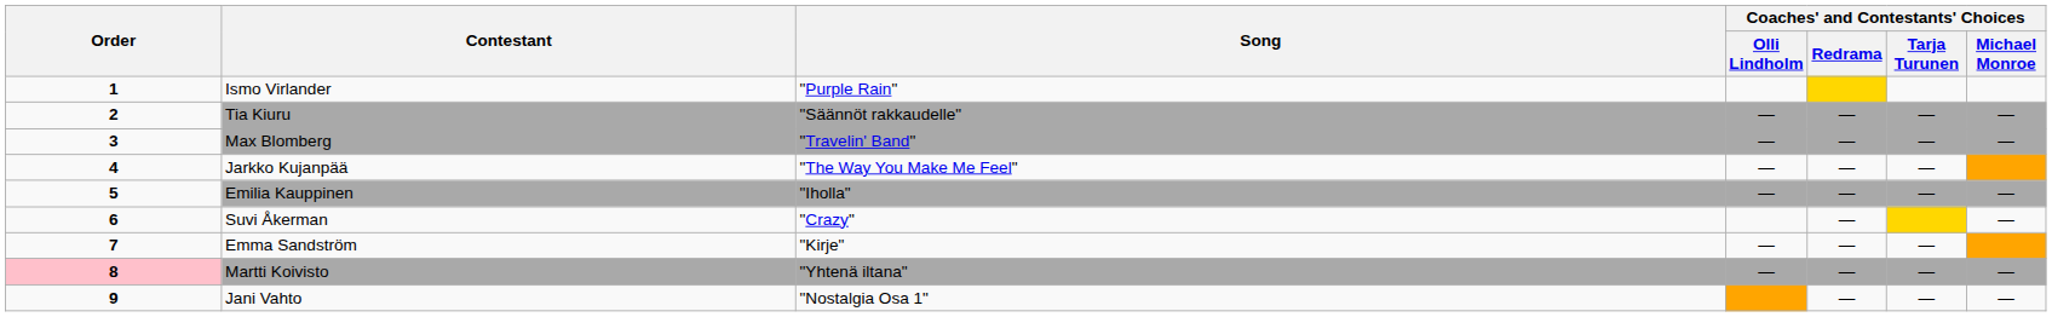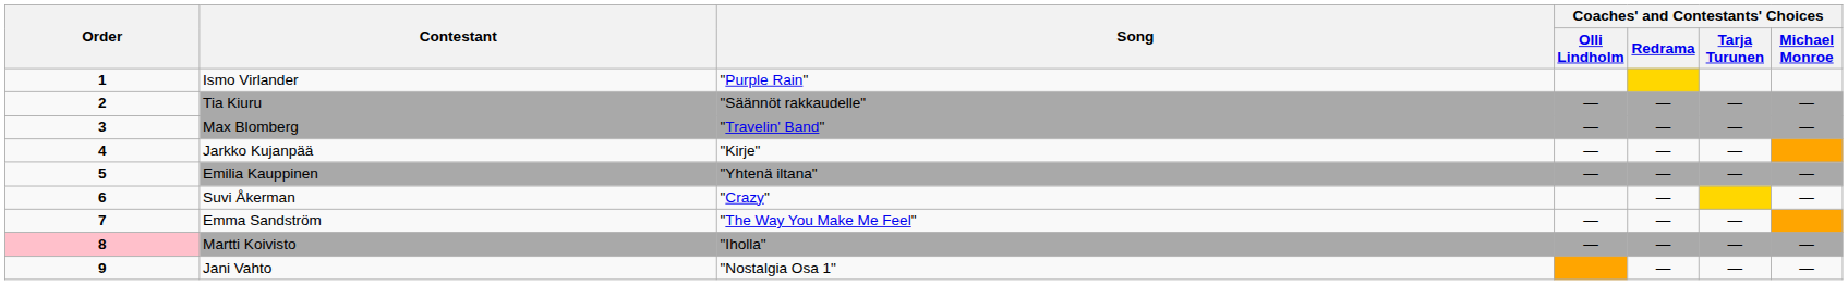Jarkko Kujanpää | Song: "The Way You Make Me Feel" -> "Kirje"
Emilia Kauppinen | Song: "Iholla" -> "Yhtenä iltana"
Emma Sandström | Song: "Kirje" -> "The Way You Make Me Feel"
Martti Koivisto | Song: "Yhtenä iltana" -> "Iholla"
